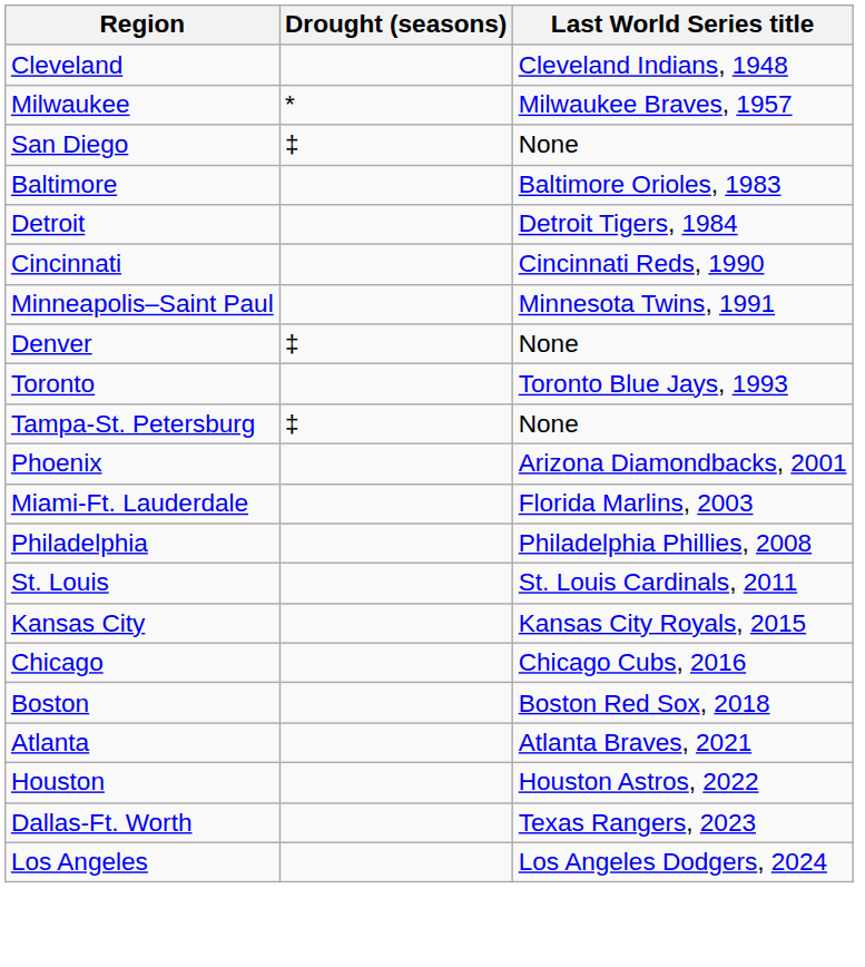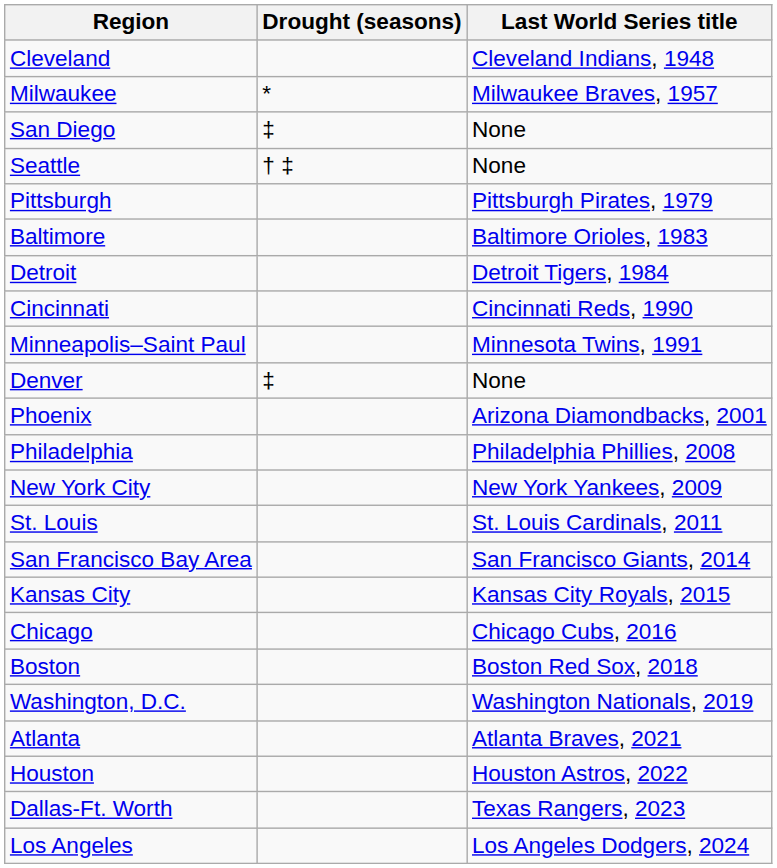+ row: Seattle | † ‡ | None
+ row: Pittsburgh | Pittsburgh Pirates, 1979
- row: Toronto | Toronto Blue Jays, 1993
- row: Tampa-St. Petersburg | ‡ | None
- row: Miami-Ft. Lauderdale | Florida Marlins, 2003
+ row: New York City | New York Yankees, 2009
+ row: San Francisco Bay Area | San Francisco Giants, 2014
+ row: Washington, D.C. | Washington Nationals, 2019
